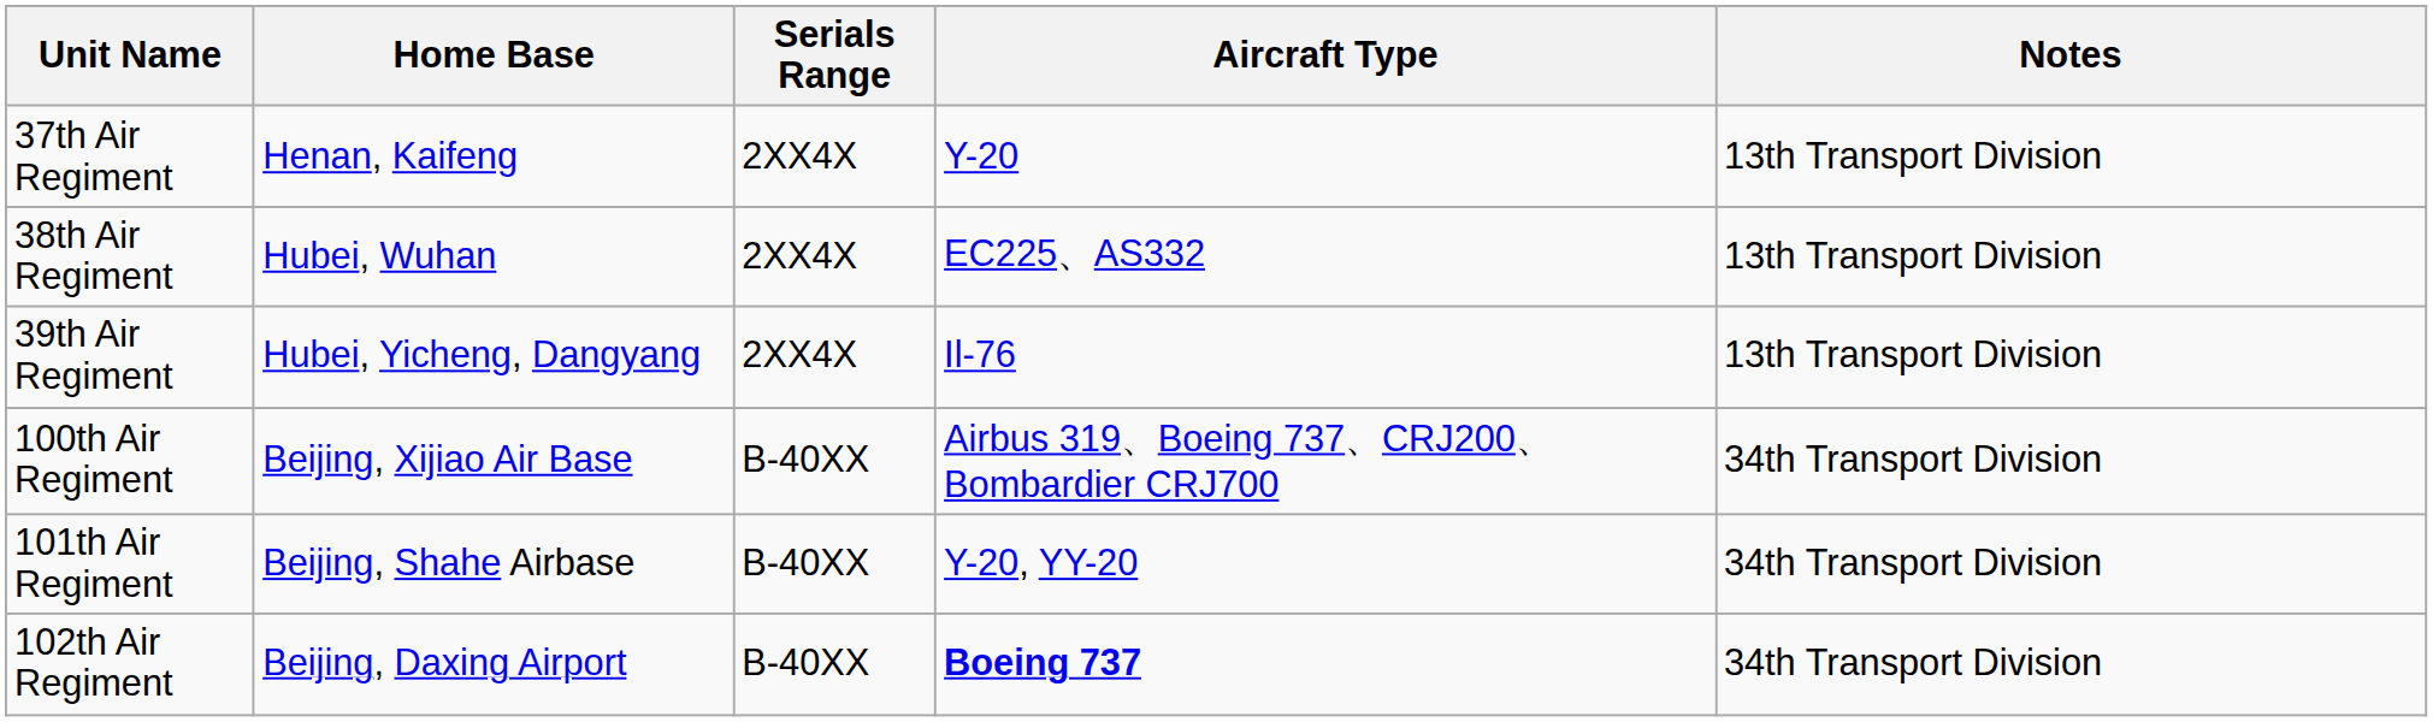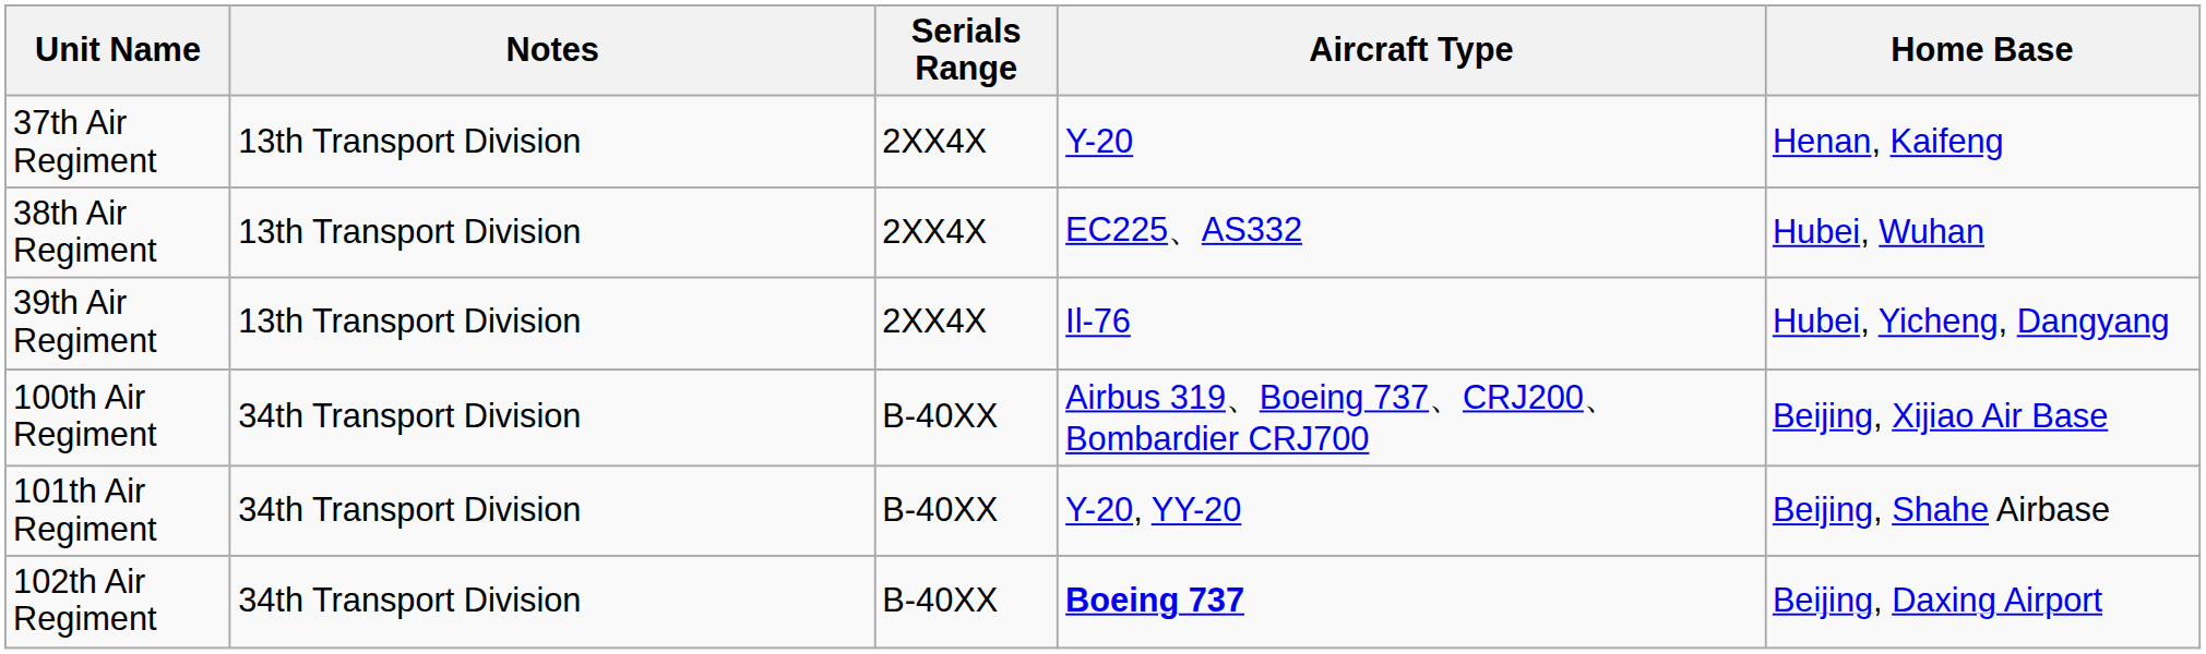columns swapped: Home Base <-> Notes
